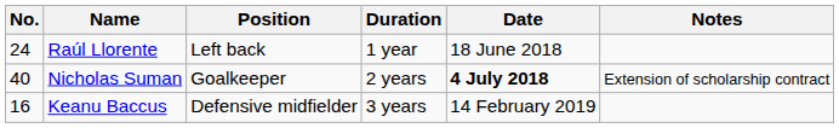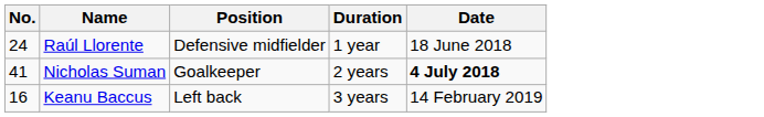- column: Notes | Extension of scholarship contract
Raúl Llorente | Position: Left back -> Defensive midfielder
Nicholas Suman | No.: 40 -> 41
Keanu Baccus | Position: Defensive midfielder -> Left back
